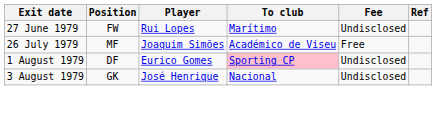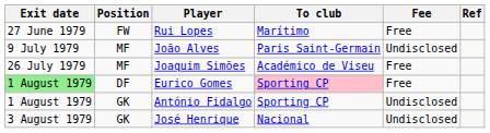Rui Lopes | Fee: Undisclosed -> Free
+ row: 9 July 1979 | MF | João Alves | Paris Saint-Germain | Undisclosed
Eurico Gomes | Exit date: no background -> lightgreen background
Eurico Gomes | Fee: Undisclosed -> Free
+ row: 1 August 1979 | GK | António Fidalgo | Sporting CP | Undisclosed
